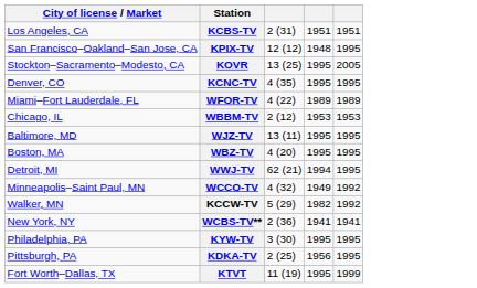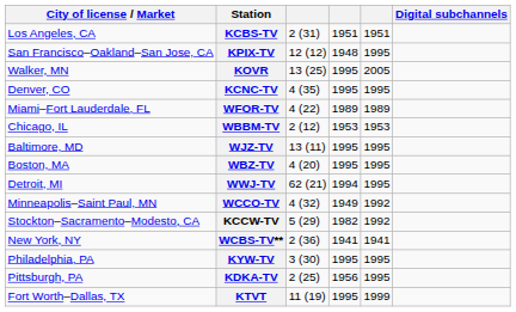+ column: Digital subchannels
KOVR | City of license / Market: Stockton–Sacramento–Modesto, CA -> Walker, MN
KCCW-TV | City of license / Market: Walker, MN -> Stockton–Sacramento–Modesto, CA
